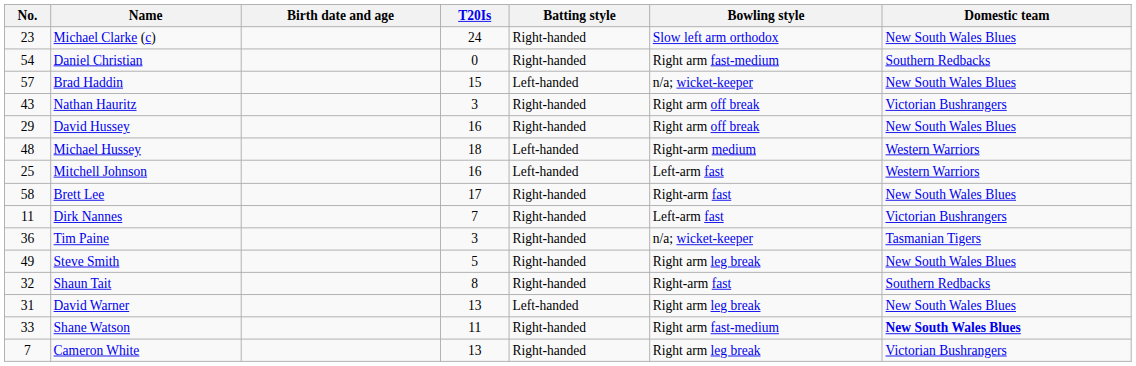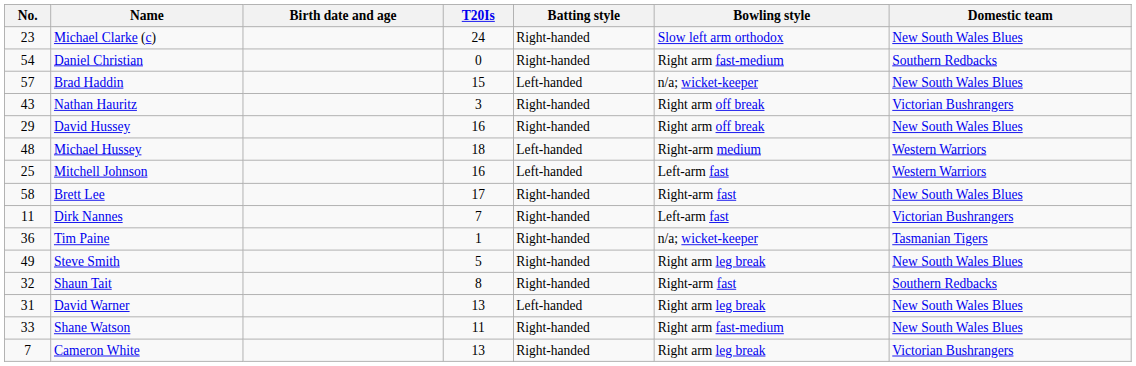Tim Paine | T20Is: 3 -> 1
Shane Watson | Domestic team: bold -> normal
